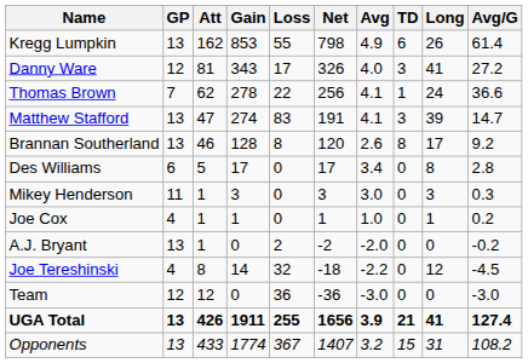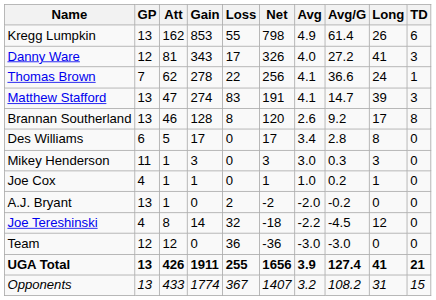columns swapped: TD <-> Avg/G
